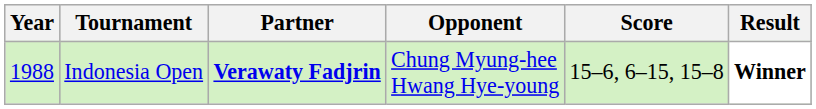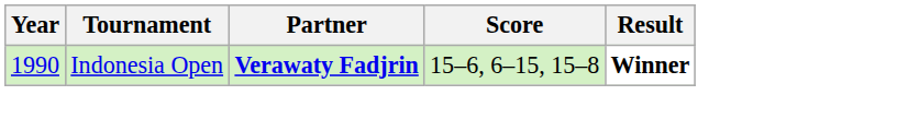- column: Opponent | Chung Myung-hee Hwang Hye-young
Indonesia Open | Year: 1988 -> 1990
